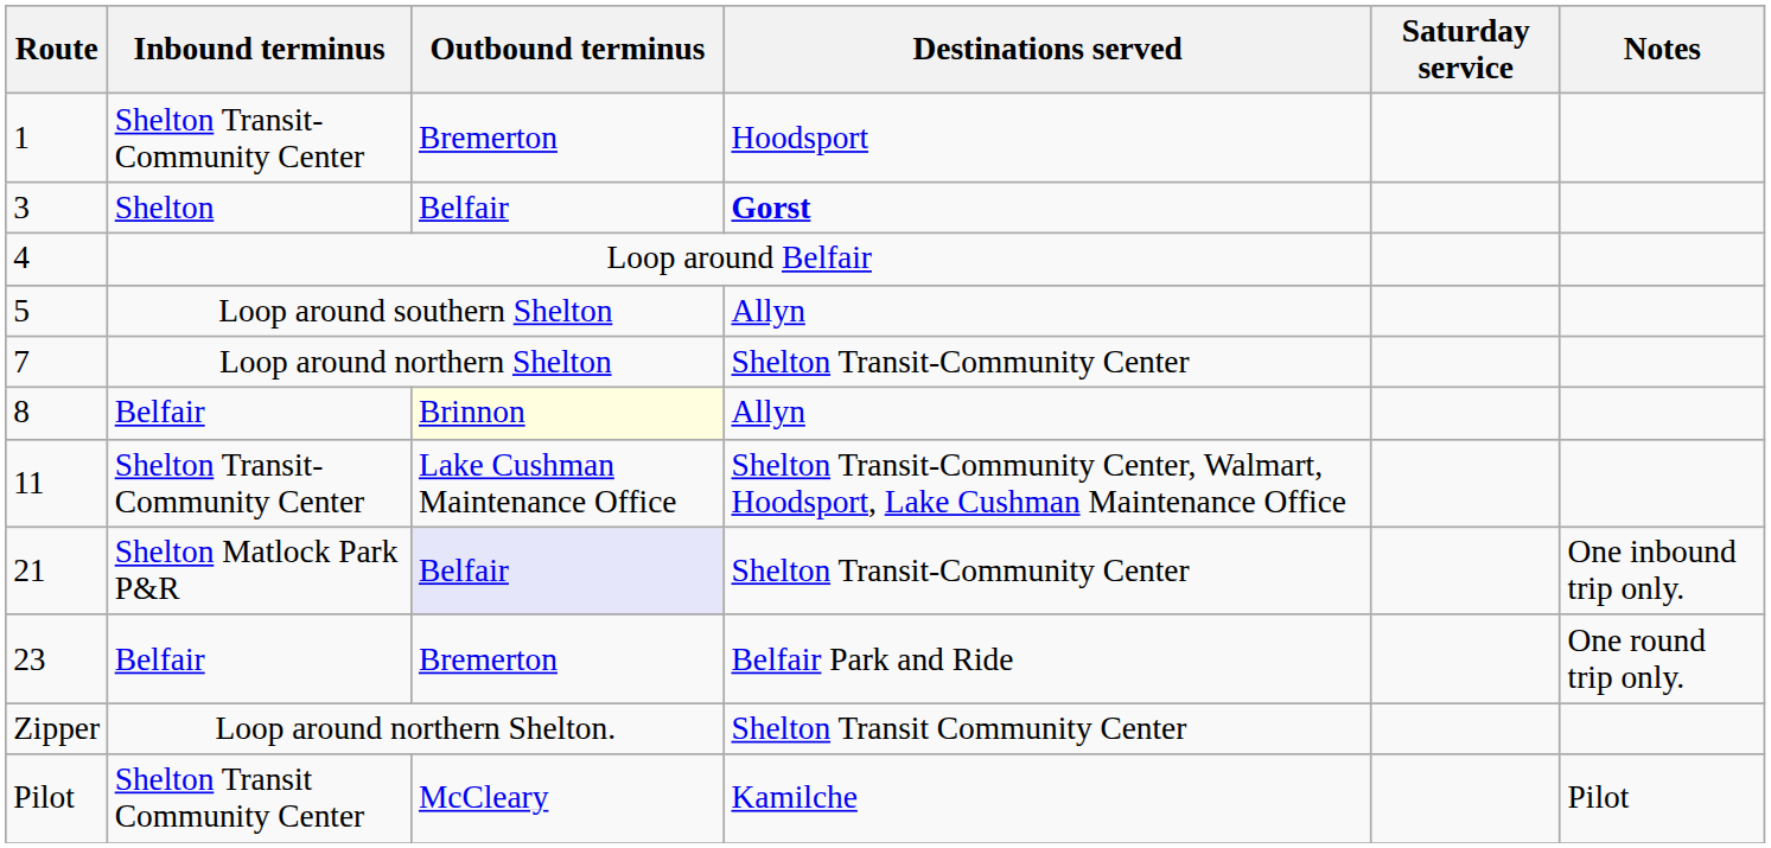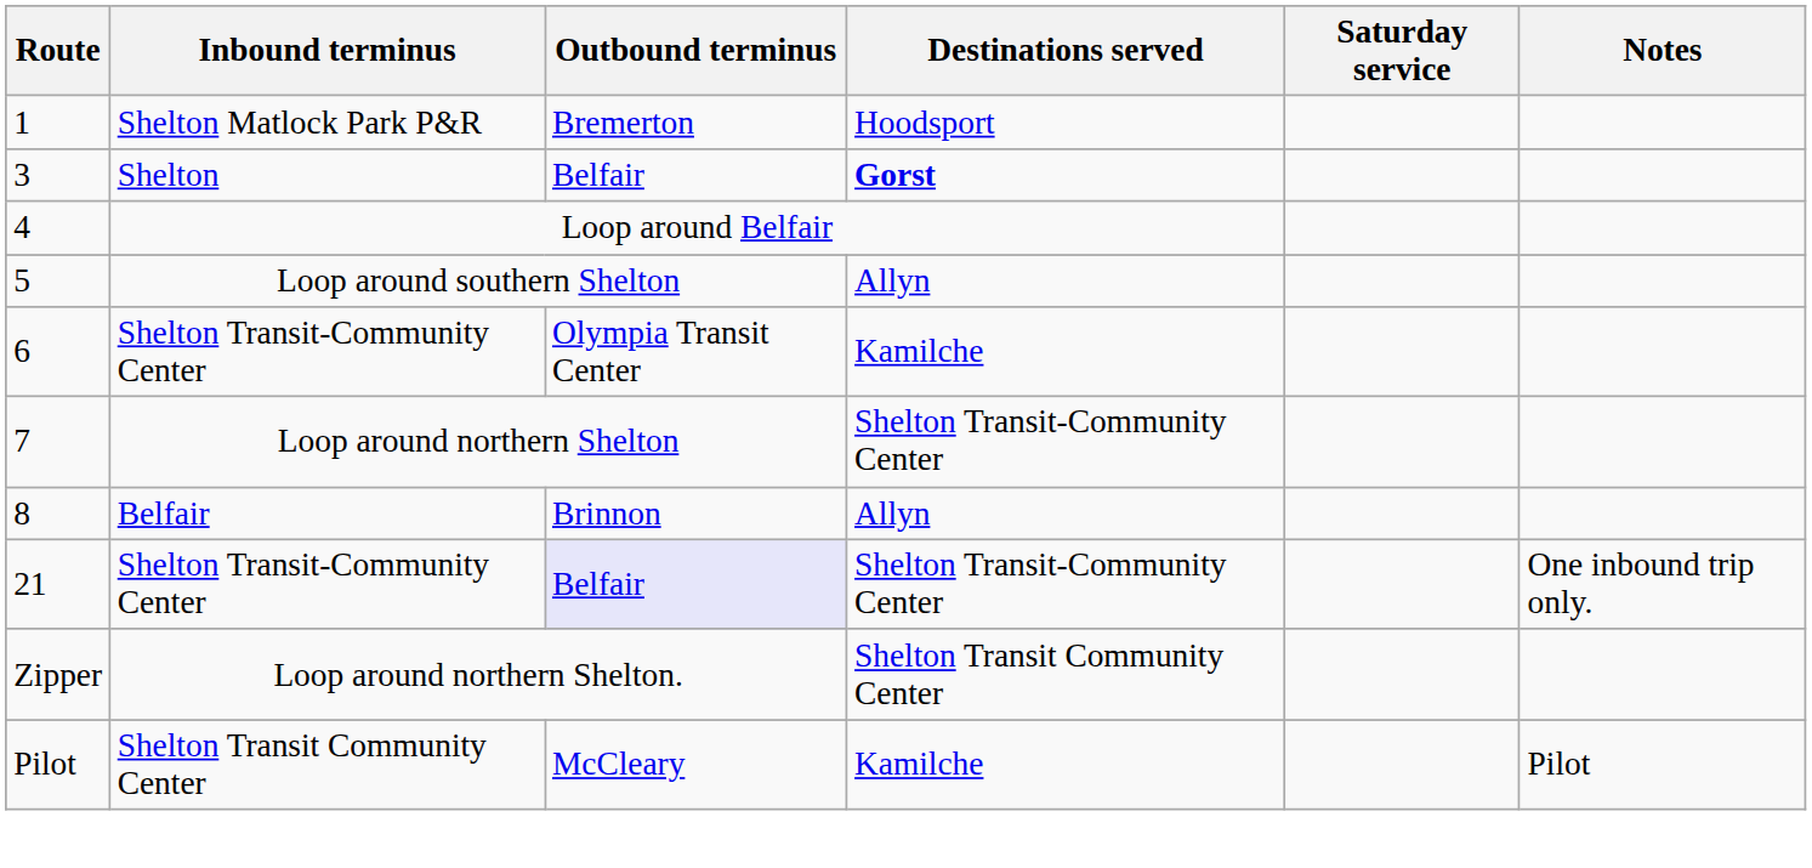1 | Inbound terminus: Shelton Transit-Community Center -> Shelton Matlock Park P&R
+ row: 6 | Shelton Transit-Community Center | Olympia Transit Center | Kamilche
8 | Outbound terminus: lightyellow background -> no background
- row: 11 | Shelton Transit-Community Center | Lake Cushman Maintenance Office | Shelton Transit-Community Center, Walmart, Hoodsport, Lake Cushman Maintenance Office
21 | Inbound terminus: Shelton Matlock Park P&R -> Shelton Transit-Community Center
- row: 23 | Belfair | Bremerton | Belfair Park and Ride | One round trip only.
